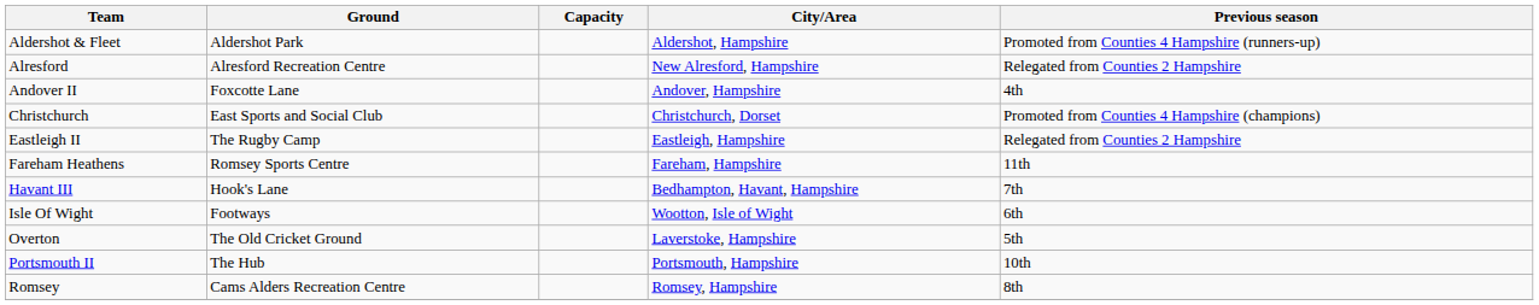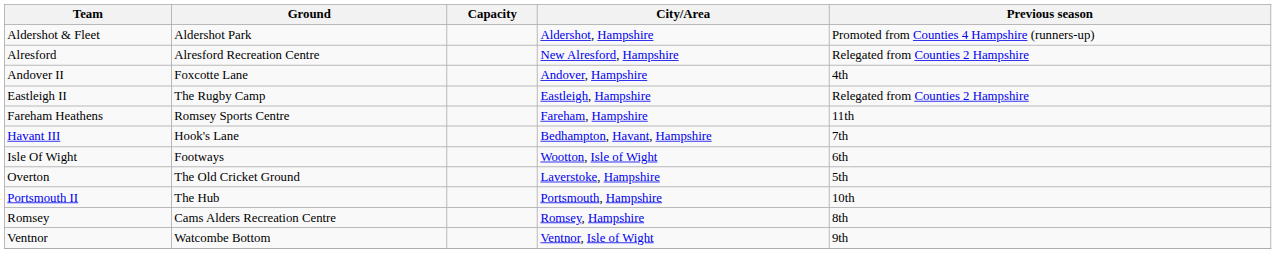- row: Christchurch | East Sports and Social Club | Christchurch, Dorset | Promoted from Counties 4 Hampshire (champions)
+ row: Ventnor | Watcombe Bottom | Ventnor, Isle of Wight | 9th
